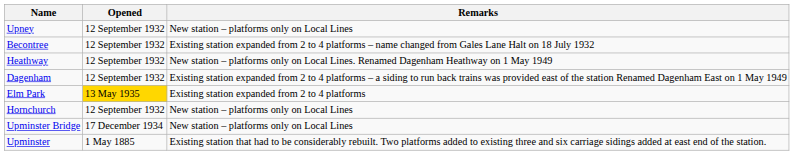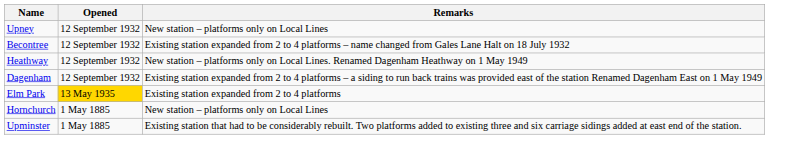Hornchurch | Opened: 12 September 1932 -> 1 May 1885
- row: Upminster Bridge | 17 December 1934 | New station – platforms only on Local Lines
